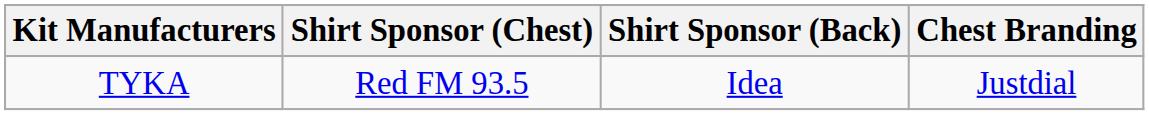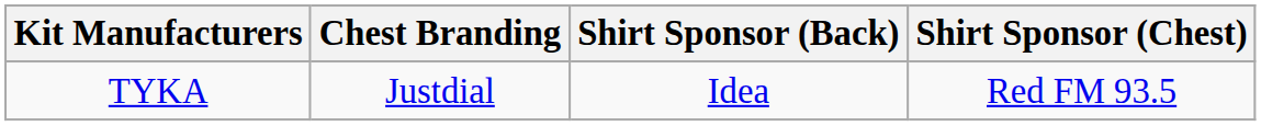columns swapped: Shirt Sponsor (Chest) <-> Chest Branding
